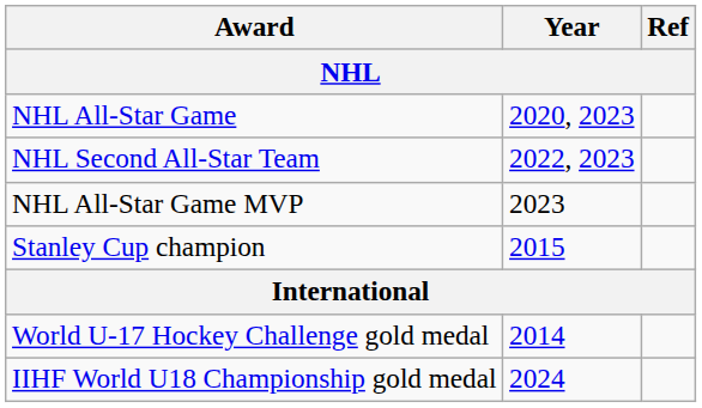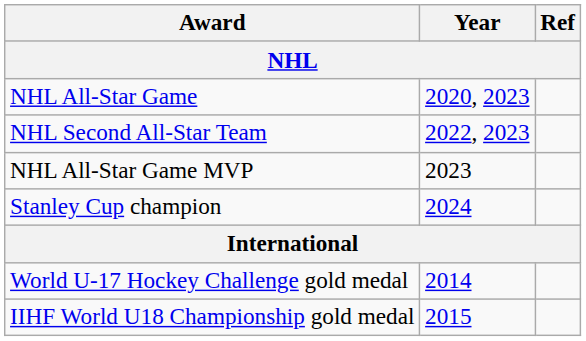Stanley Cup champion | Year: 2015 -> 2024
IIHF World U18 Championship gold medal | Year: 2024 -> 2015
